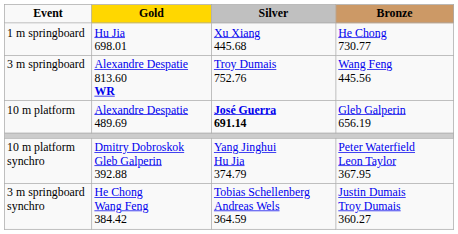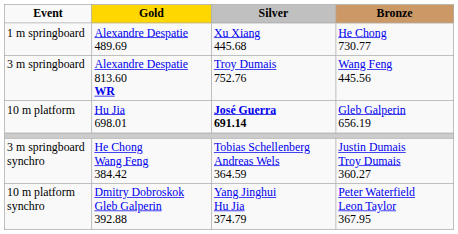1 m springboard | Gold: Hu Jia 698.01 -> Alexandre Despatie 489.69
10 m platform | Gold: Alexandre Despatie 489.69 -> Hu Jia 698.01
rows swapped: 3 m springboard synchro <-> 10 m platform synchro
